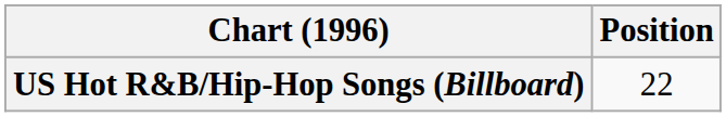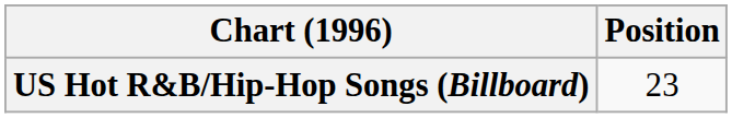US Hot R&B/Hip-Hop Songs (Billboard) | Position: 22 -> 23
